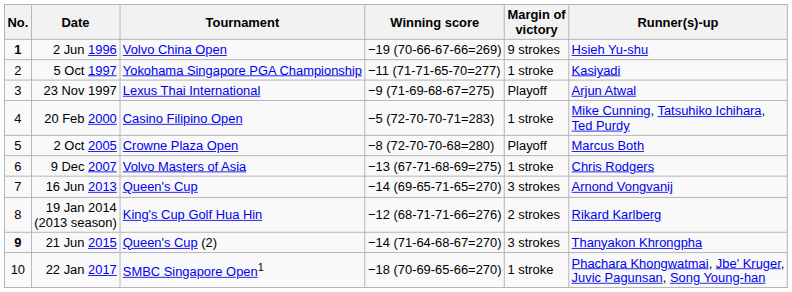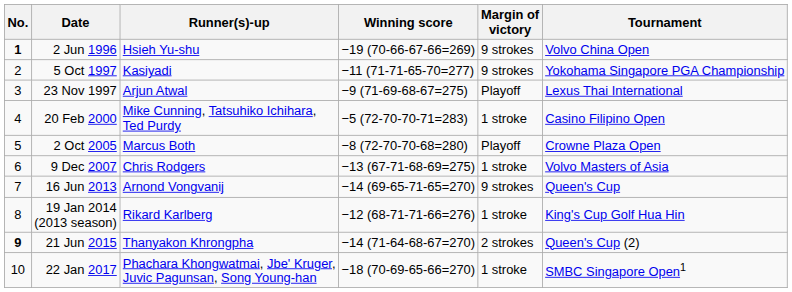columns swapped: Tournament <-> Runner(s)-up
5 Oct 1997 | Margin of victory: 1 stroke -> 9 strokes
16 Jun 2013 | Margin of victory: 3 strokes -> 9 strokes
19 Jan 2014 (2013 season) | Margin of victory: 2 strokes -> 1 stroke
21 Jun 2015 | Margin of victory: 3 strokes -> 2 strokes
